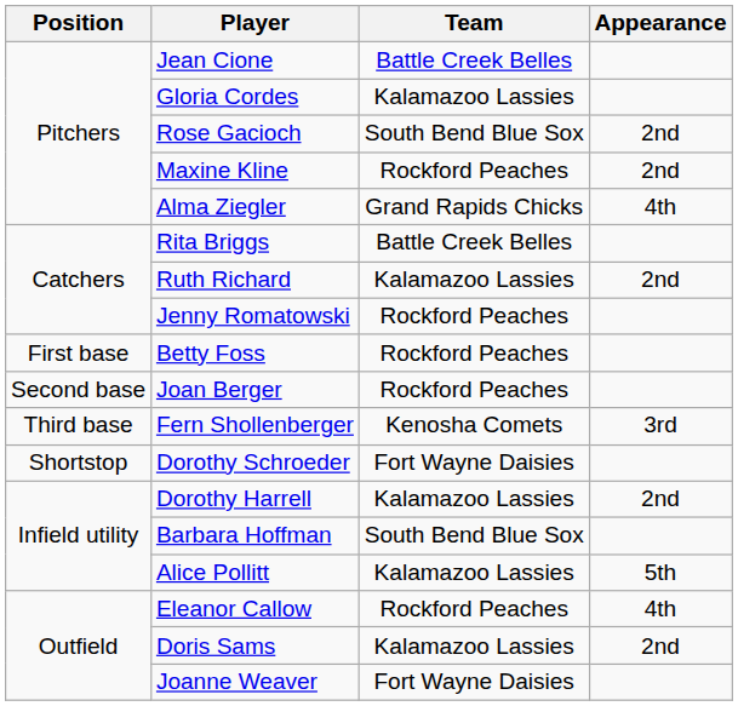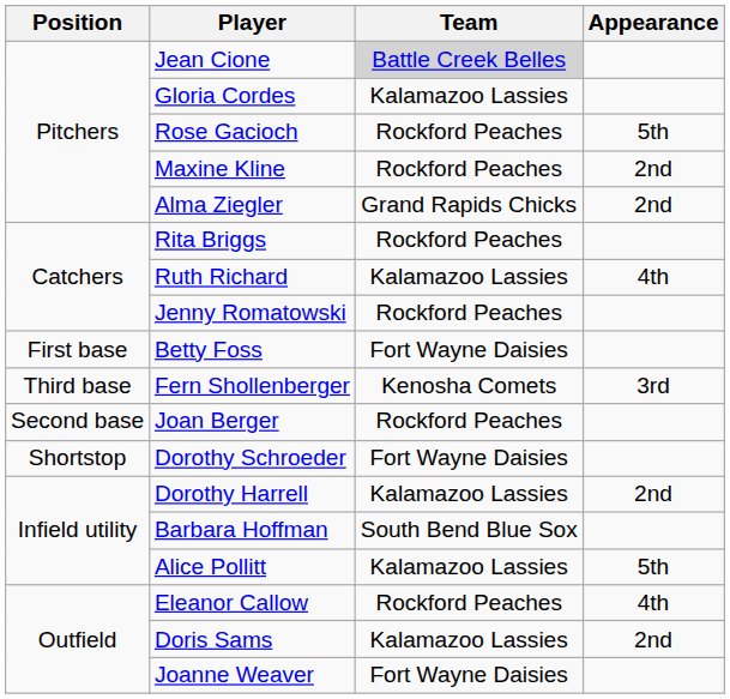Jean Cione | Team: no background -> lightgrey background
Rose Gacioch | Team: South Bend Blue Sox -> Rockford Peaches
Rose Gacioch | Appearance: 2nd -> 5th
Alma Ziegler | Appearance: 4th -> 2nd
Rita Briggs | Team: Battle Creek Belles -> Rockford Peaches
Ruth Richard | Appearance: 2nd -> 4th
Betty Foss | Team: Rockford Peaches -> Fort Wayne Daisies
rows swapped: Joan Berger <-> Fern Shollenberger
